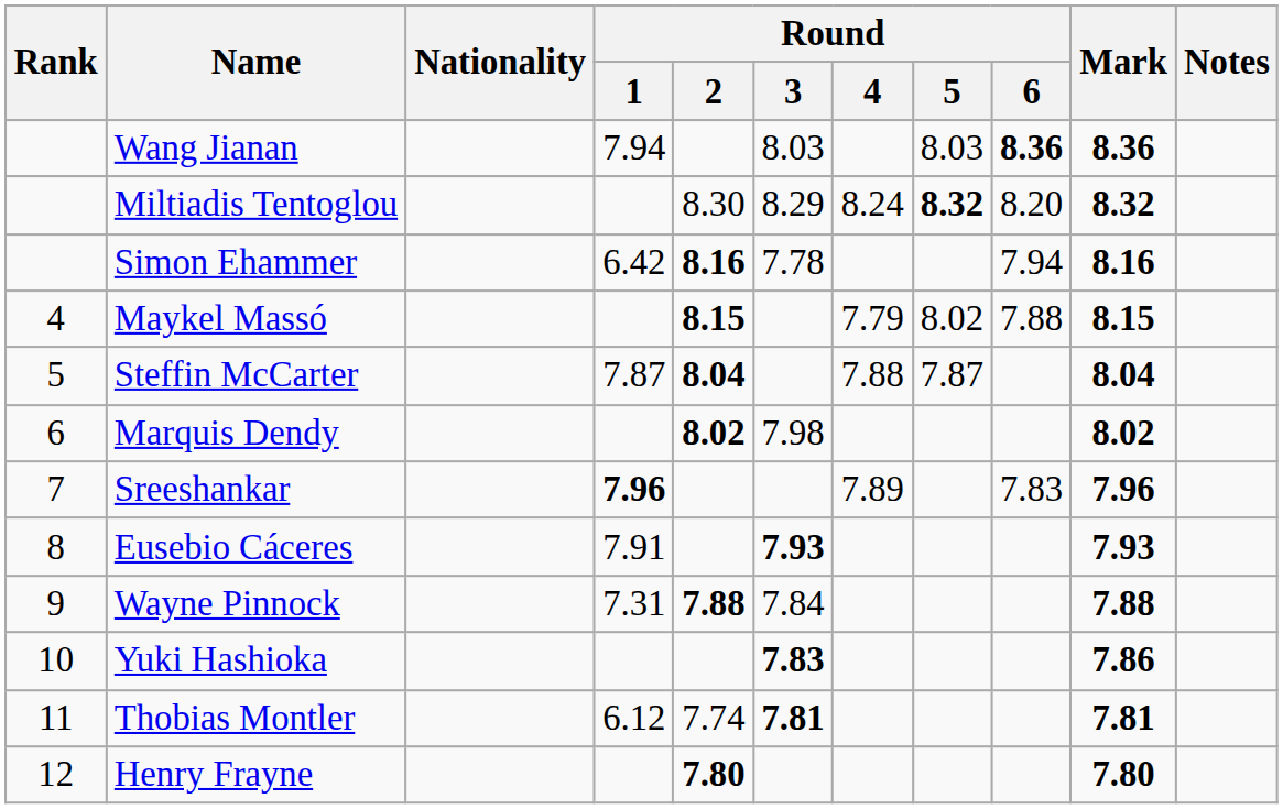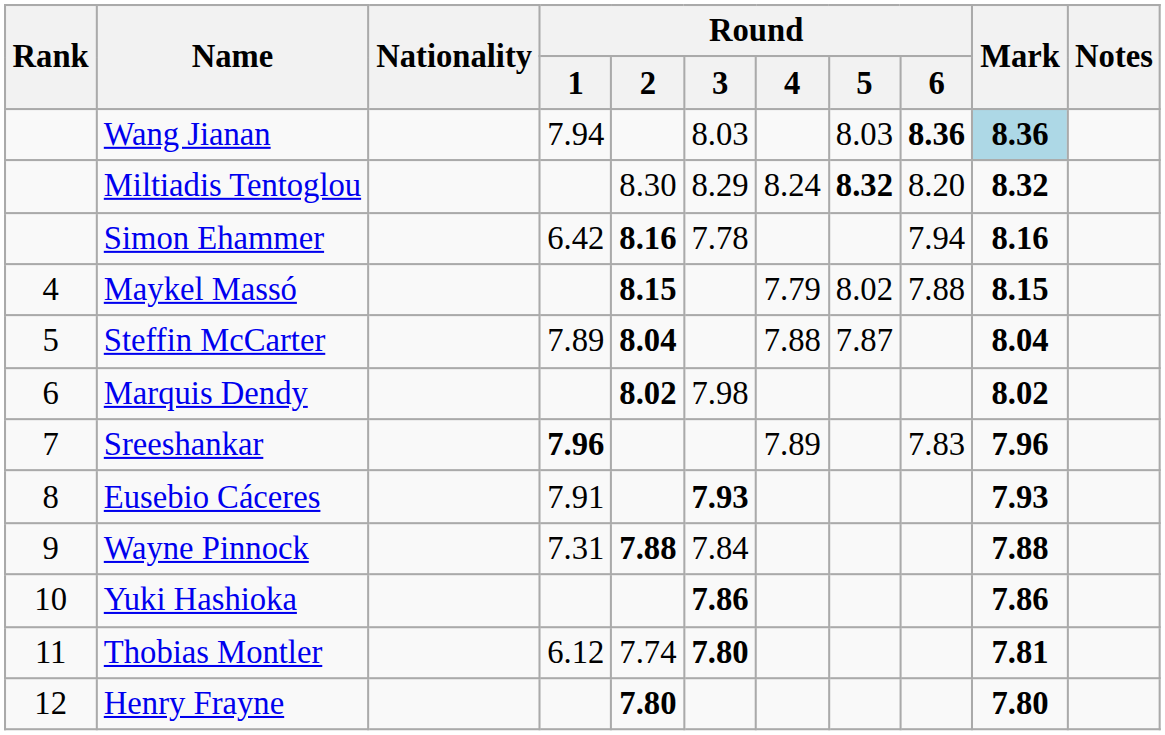Wang Jianan | Mark: no background -> lightblue background
Steffin McCarter | Round / 1: 7.87 -> 7.89
Yuki Hashioka | Round / 3: 7.83 -> 7.86
Thobias Montler | Round / 3: 7.81 -> 7.80
